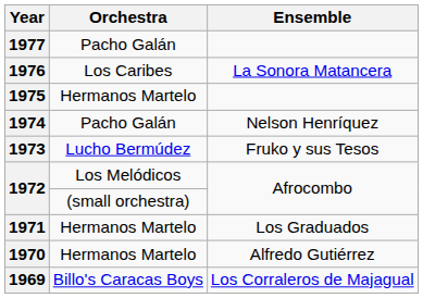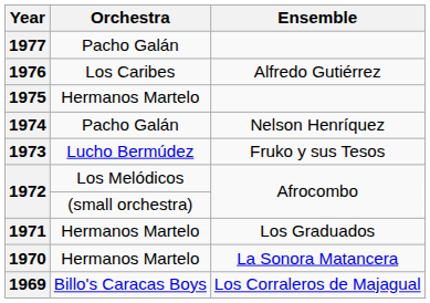1976 | Ensemble: La Sonora Matancera -> Alfredo Gutiérrez
1970 | Ensemble: Alfredo Gutiérrez -> La Sonora Matancera
